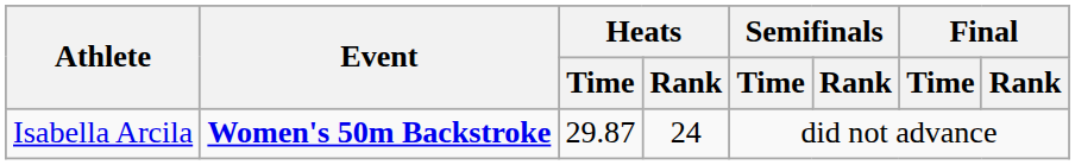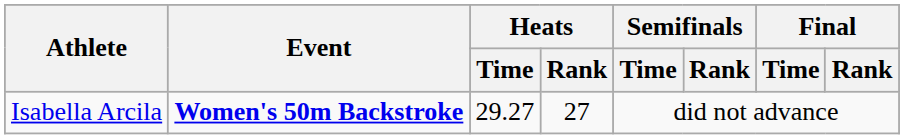Isabella Arcila | Heats / Time: 29.87 -> 29.27
Isabella Arcila | Heats / Rank: 24 -> 27
